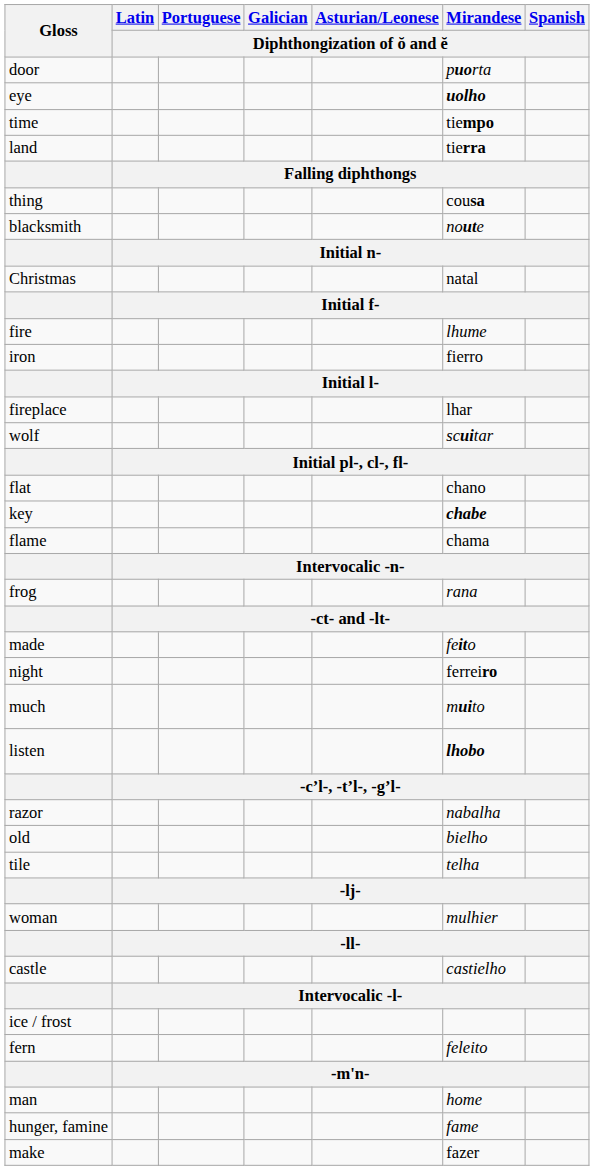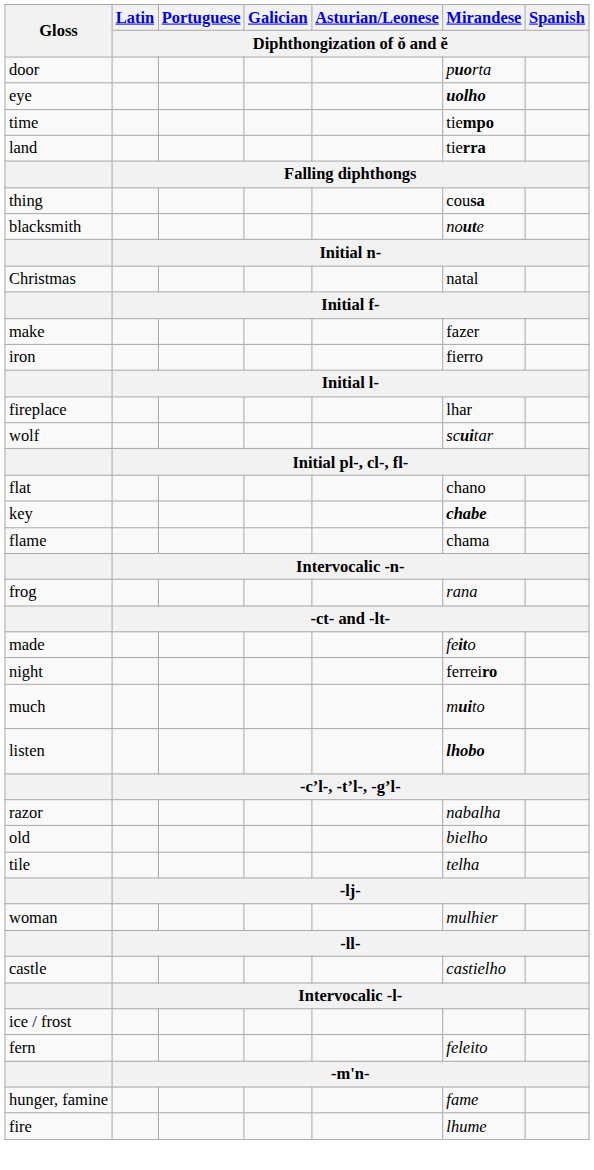rows swapped: make <-> fire
- row: man | home
